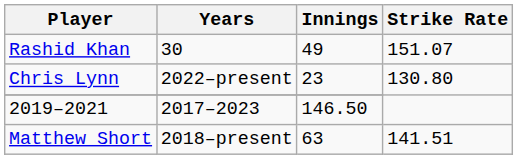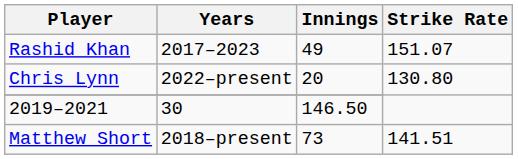Rashid Khan | Years: 30 -> 2017–2023
Chris Lynn | Innings: 23 -> 20
2019–2021 | Years: 2017–2023 -> 30
Matthew Short | Innings: 63 -> 73
